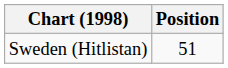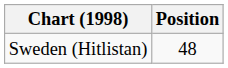Sweden (Hitlistan) | Position: 51 -> 48
